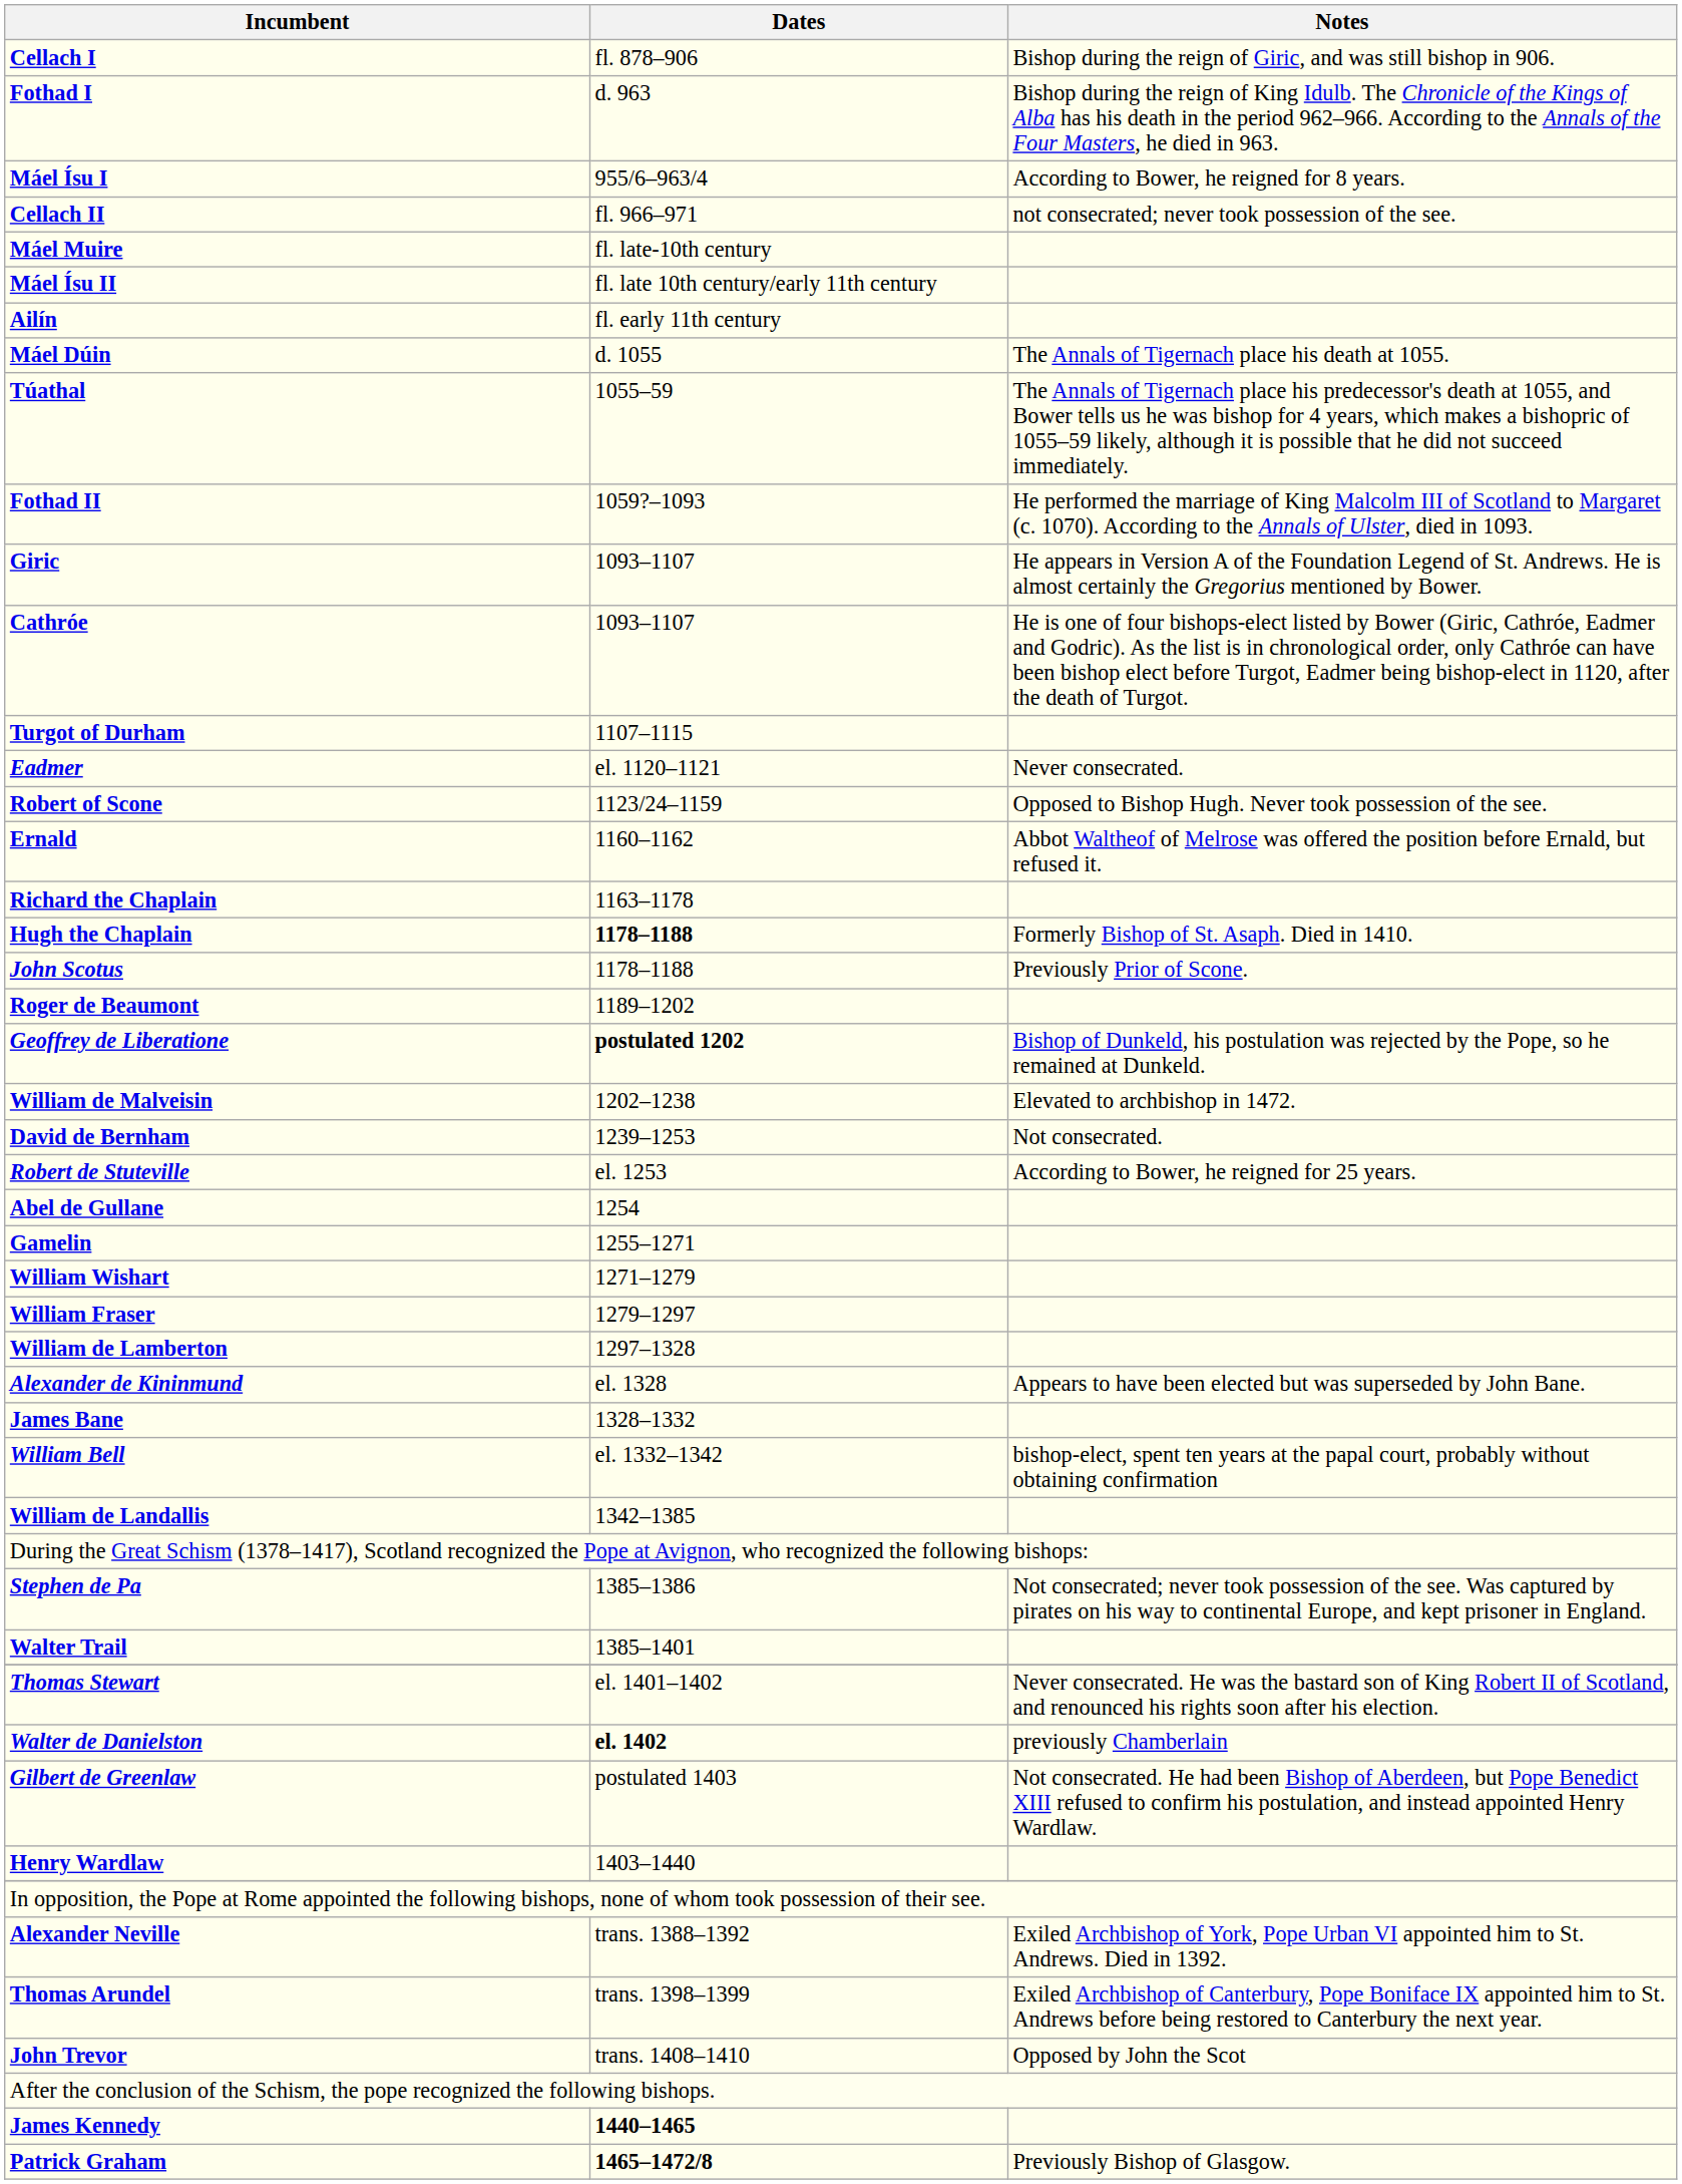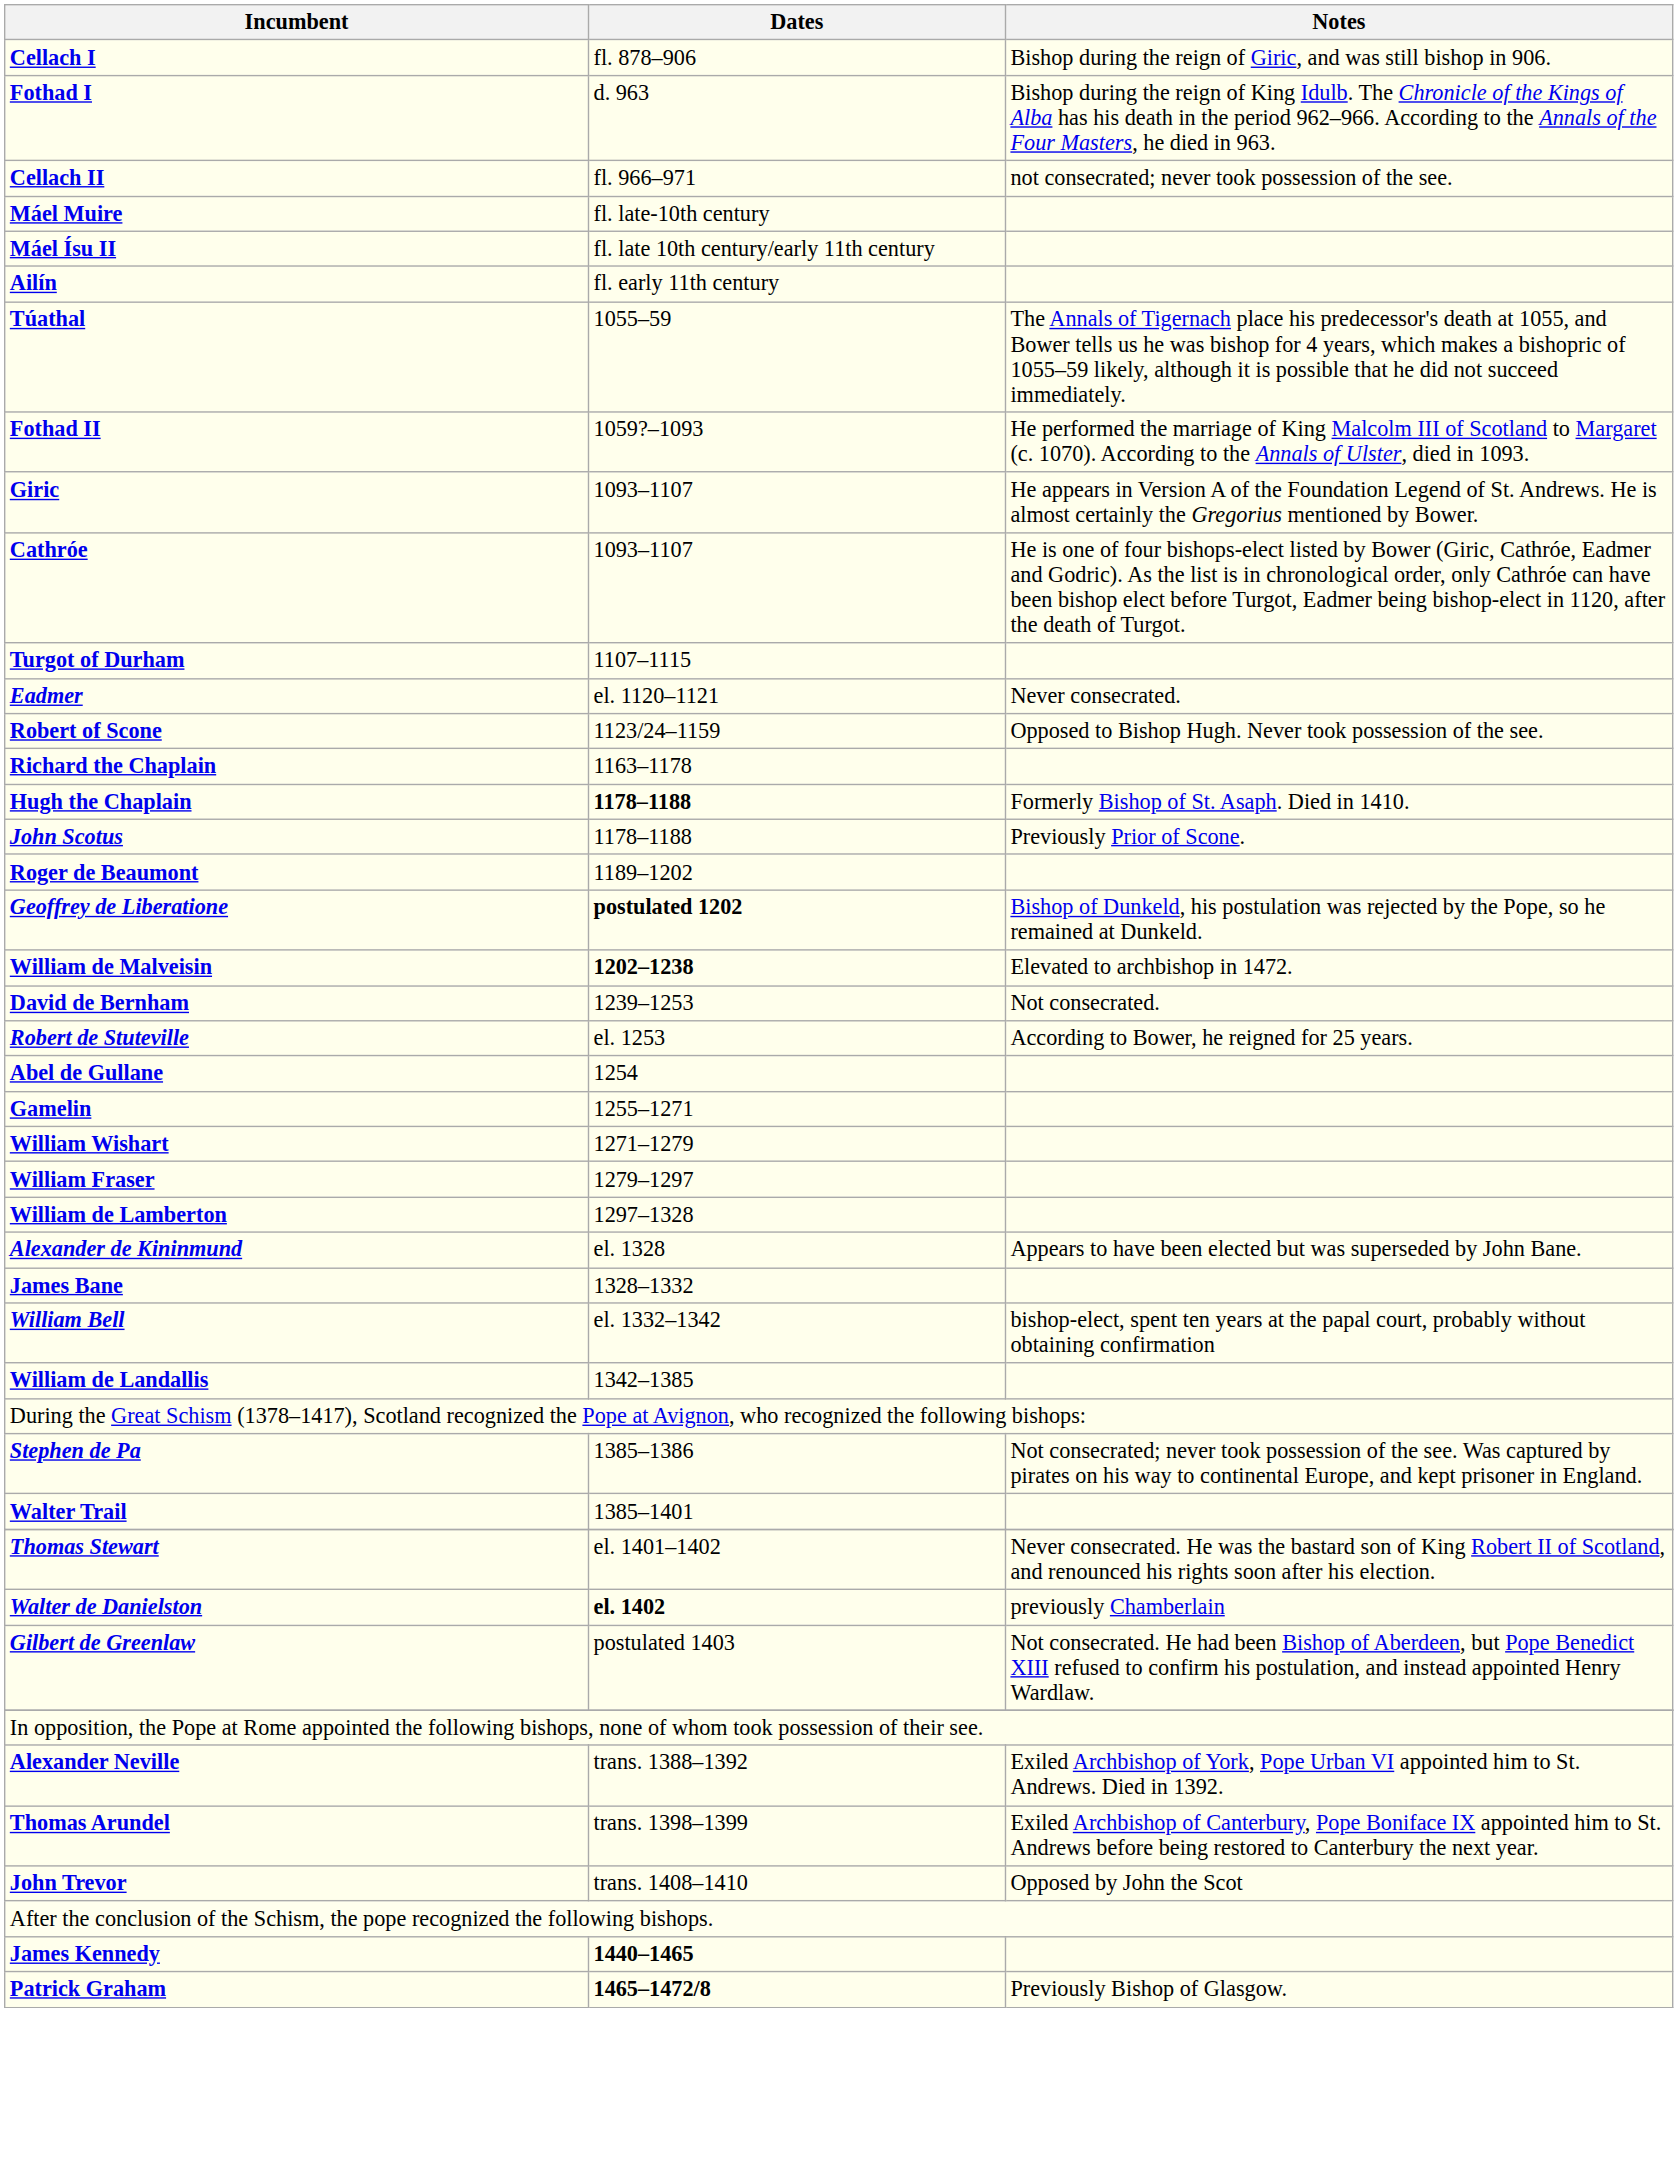- row: Máel Ísu I | 955/6–963/4 | According to Bower, he reigned for 8 years.
- row: Máel Dúin | d. 1055 | The Annals of Tigernach place his death at 1055.
- row: Ernald | 1160–1162 | Abbot Waltheof of Melrose was offered the position before Ernald, but refused it.
William de Malveisin | Dates: normal -> bold
- row: Henry Wardlaw | 1403–1440
